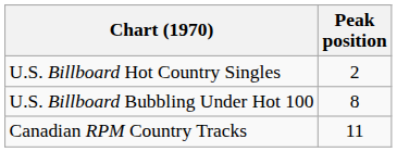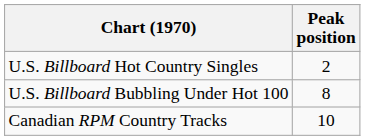Canadian RPM Country Tracks | Peak position: 11 -> 10
